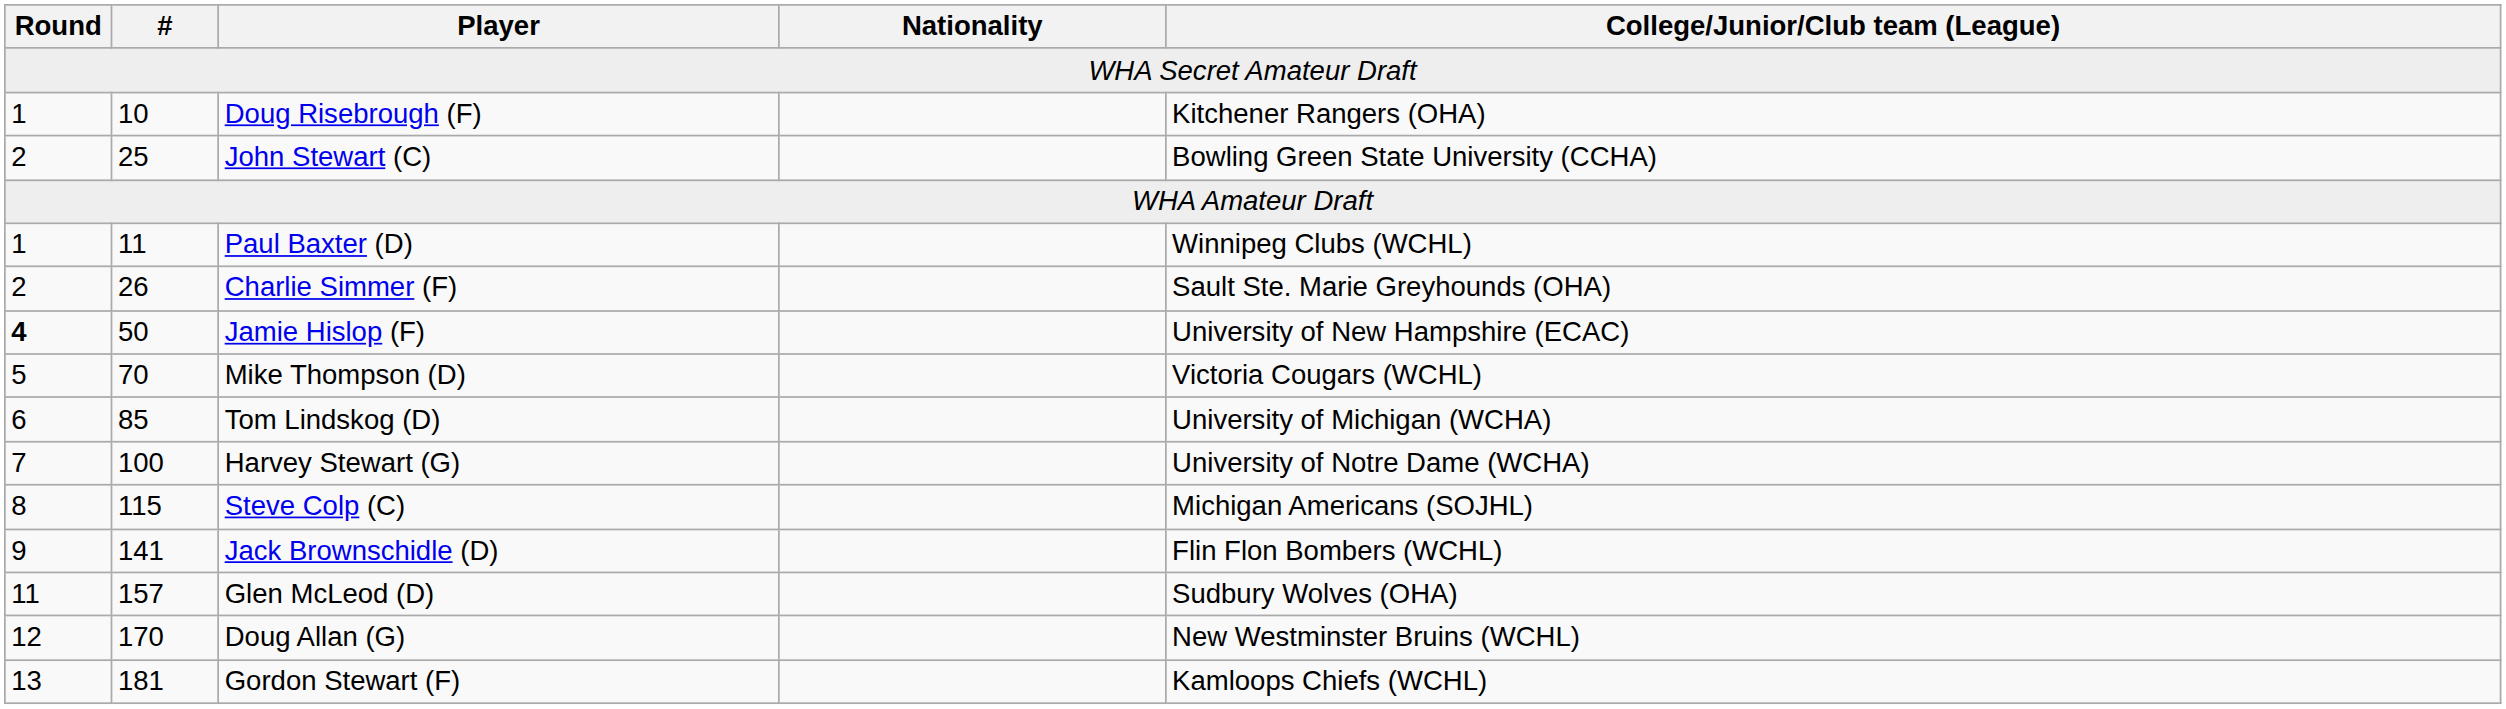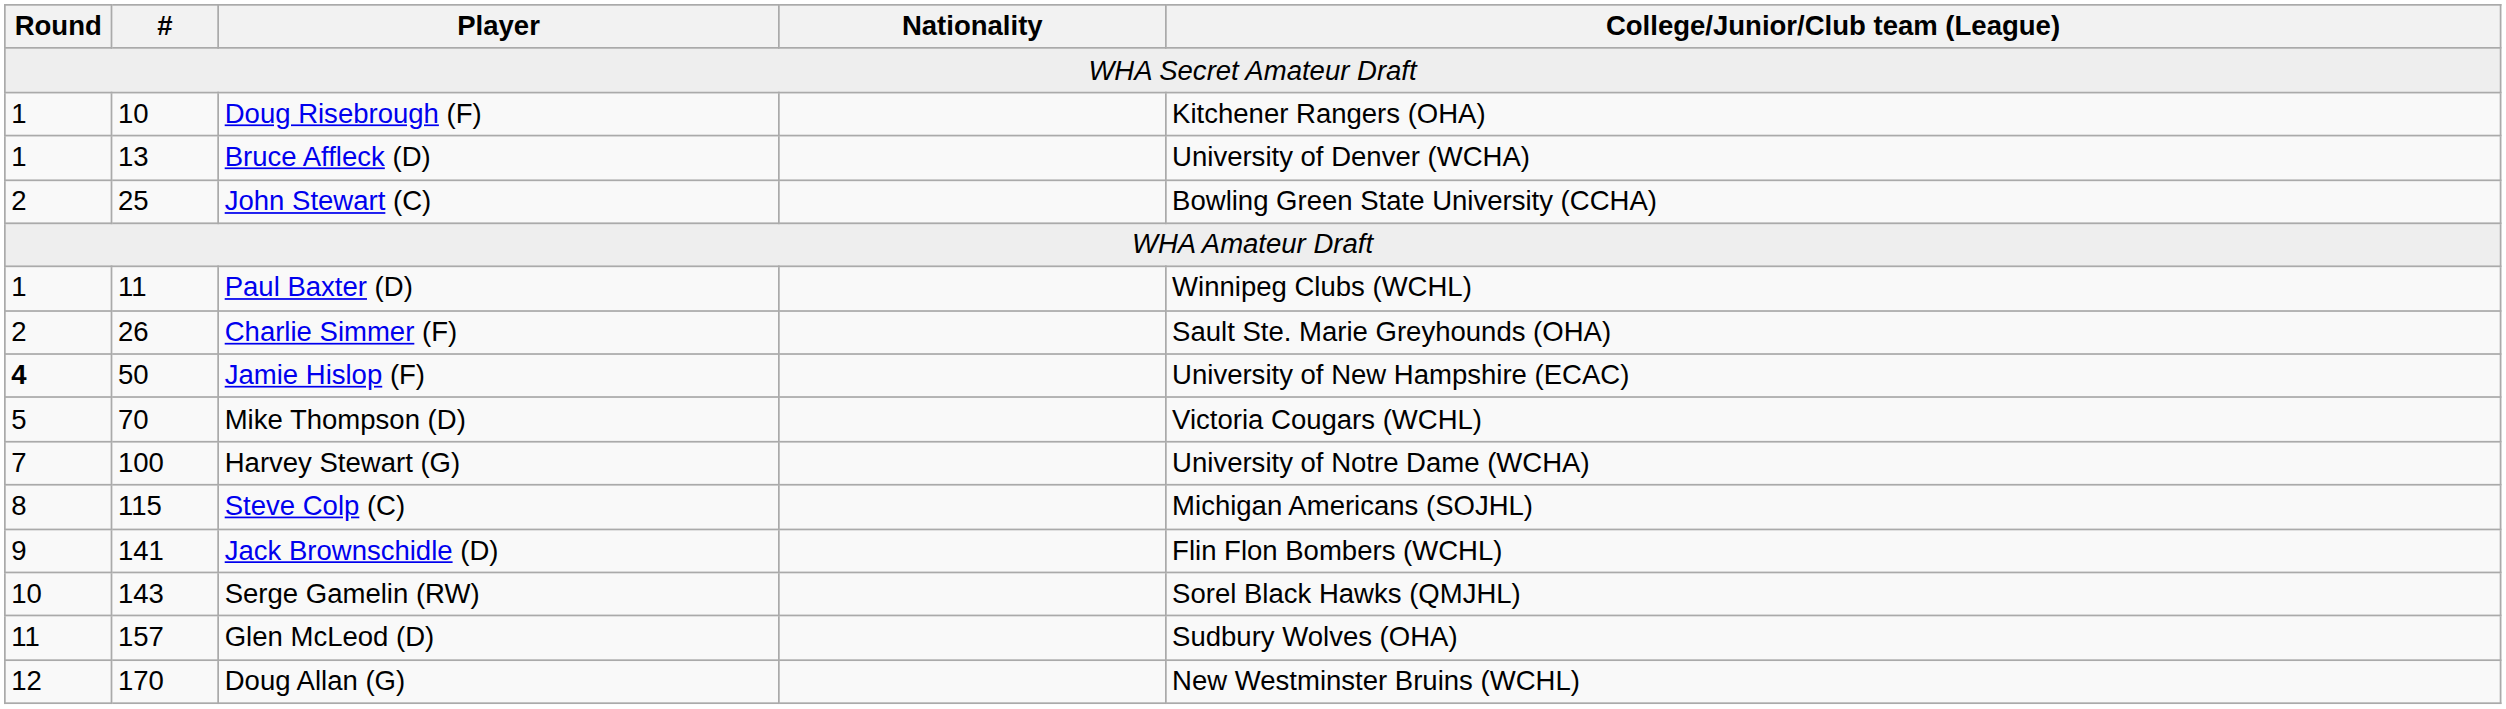+ row: 1 | 13 | Bruce Affleck (D) | University of Denver (WCHA)
- row: 6 | 85 | Tom Lindskog (D) | University of Michigan (WCHA)
+ row: 10 | 143 | Serge Gamelin (RW) | Sorel Black Hawks (QMJHL)
- row: 13 | 181 | Gordon Stewart (F) | Kamloops Chiefs (WCHL)
